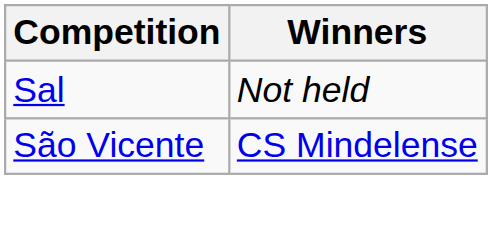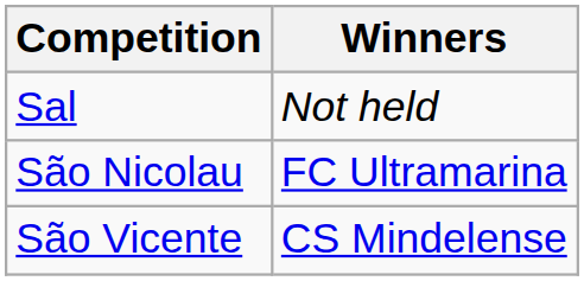+ row: São Nicolau | FC Ultramarina
